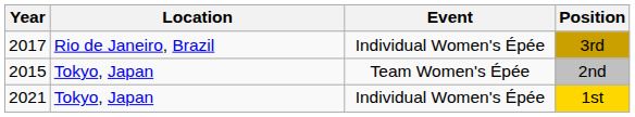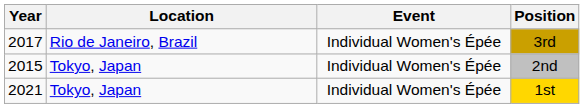2nd | Event: Team Women's Épée -> Individual Women's Épée
